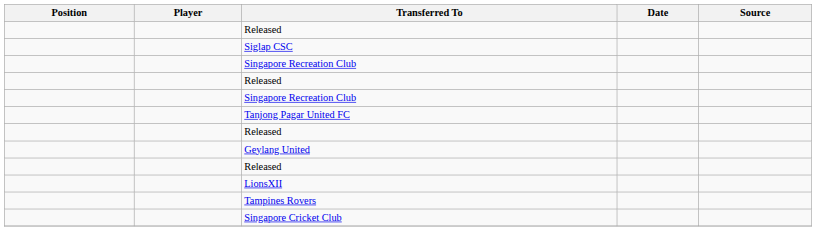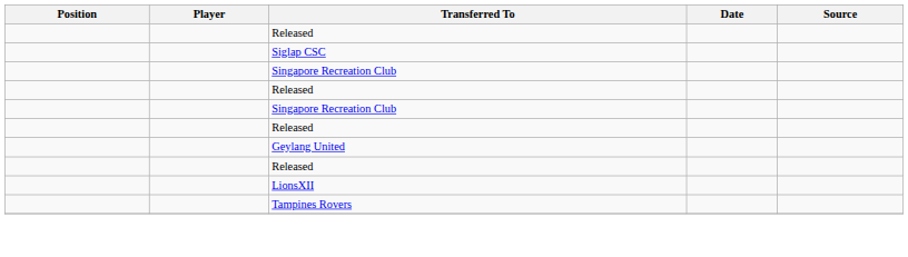- row: Tanjong Pagar United FC
- row: Singapore Cricket Club
